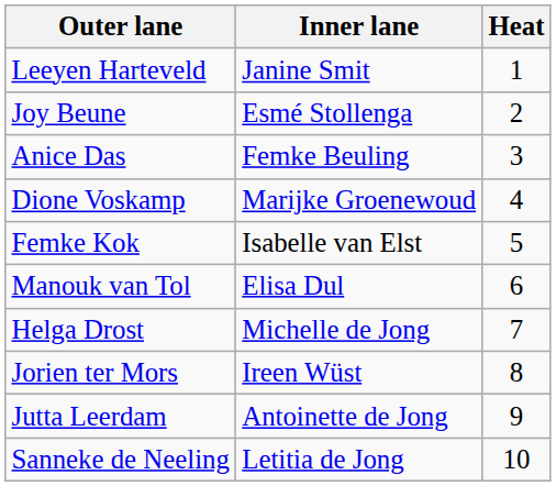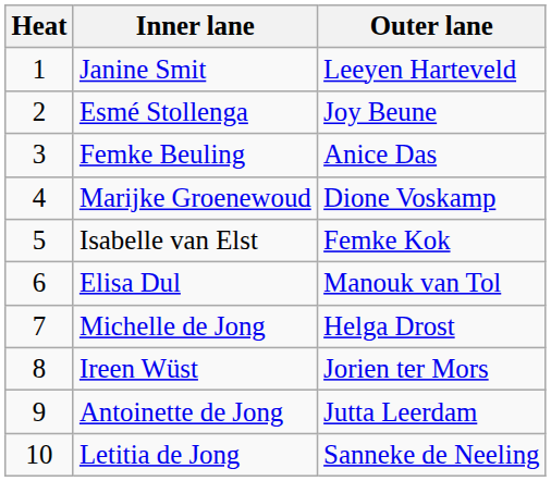columns swapped: Heat <-> Outer lane
